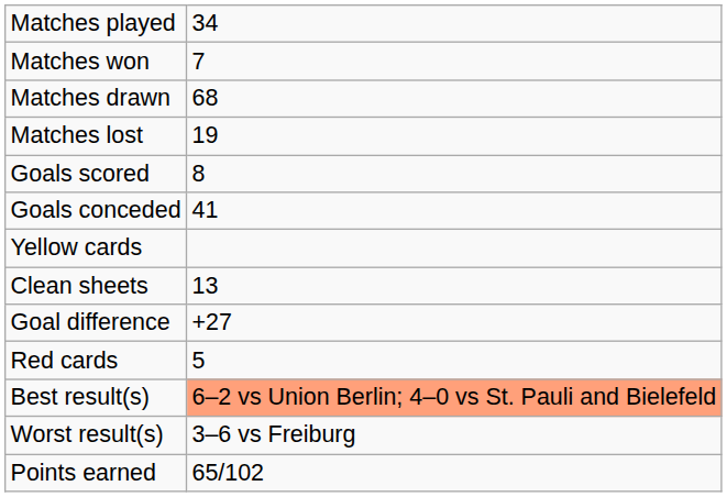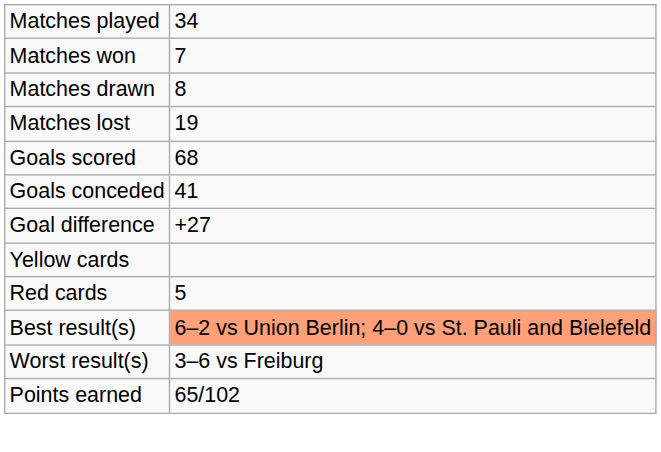Matches drawn | column 2: 68 -> 8
Goals scored | column 2: 8 -> 68
rows swapped: Goal difference <-> Yellow cards
- row: Clean sheets | 13
